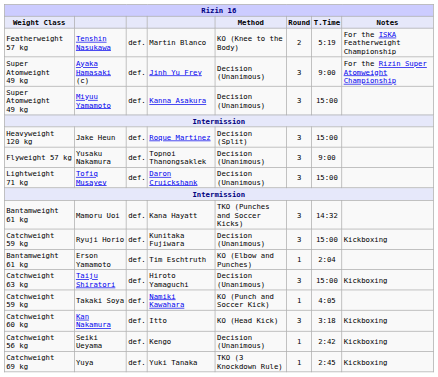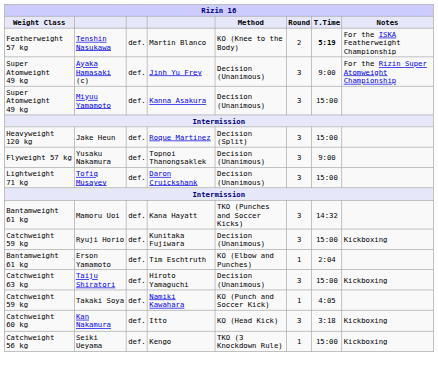Tenshin Nasukawa | T.Time: normal -> bold
Seiki Ueyama | Method: Decision (Unanimous) -> TKO (3 Knockdown Rule)
Seiki Ueyama | T.Time: 2:42 -> 15:00
- row: Catchweight 69 kg | Yuya | def. | Yuki Tanaka | TKO (3 Knockdown Rule) | 1 | 2:45 | Kickboxing
